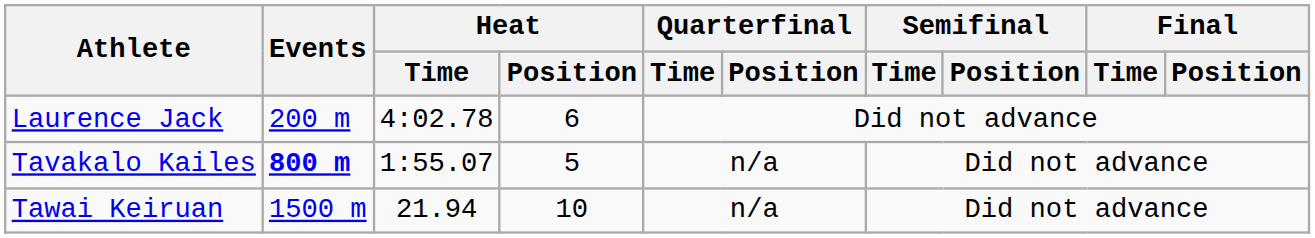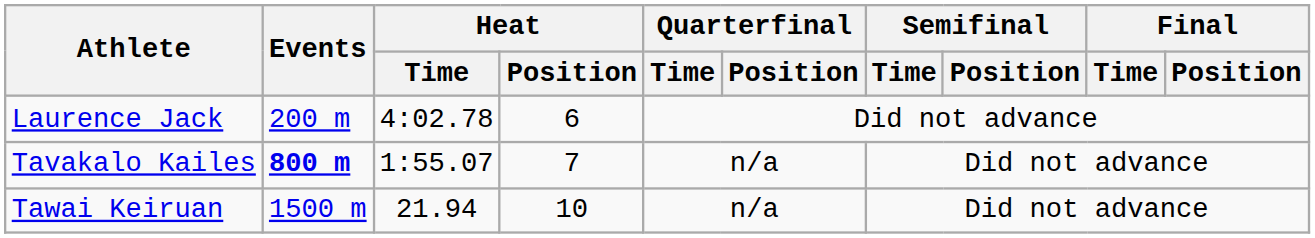Tavakalo Kailes | Heat / Position: 5 -> 7
